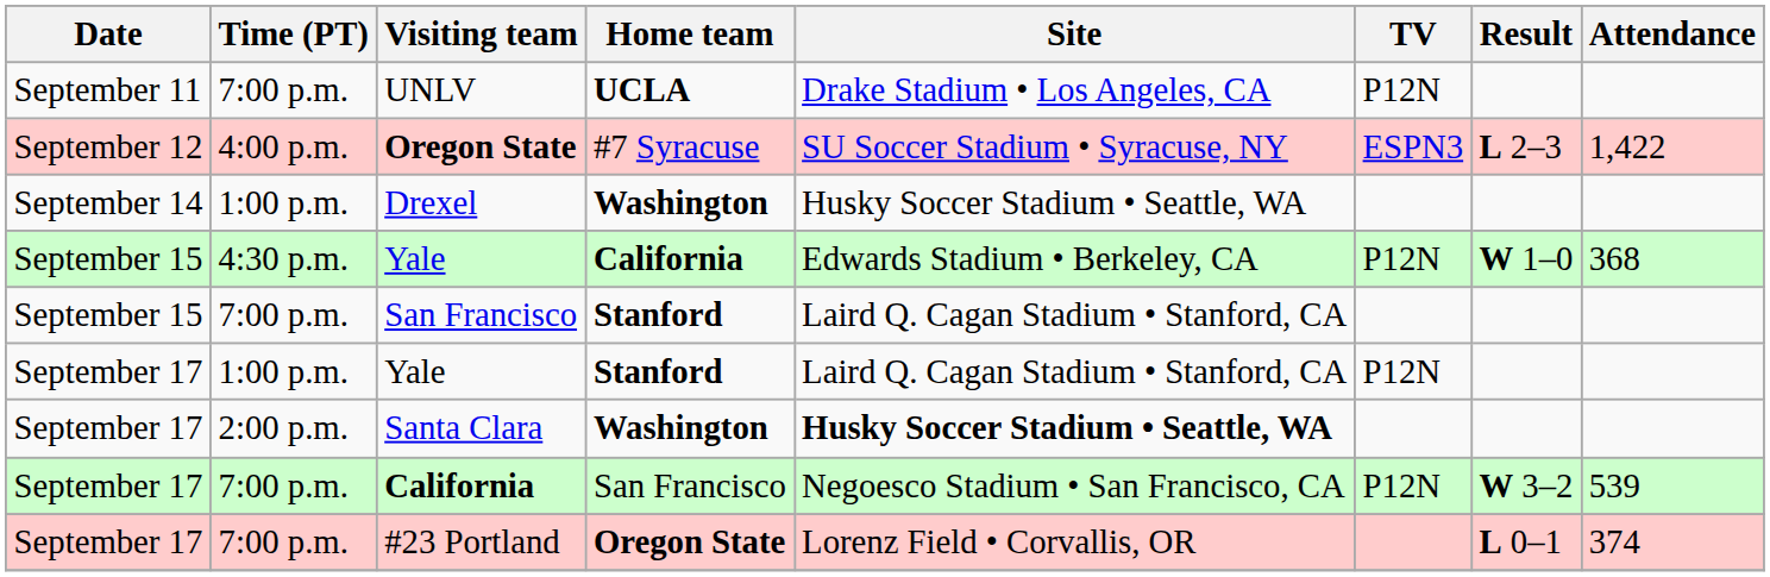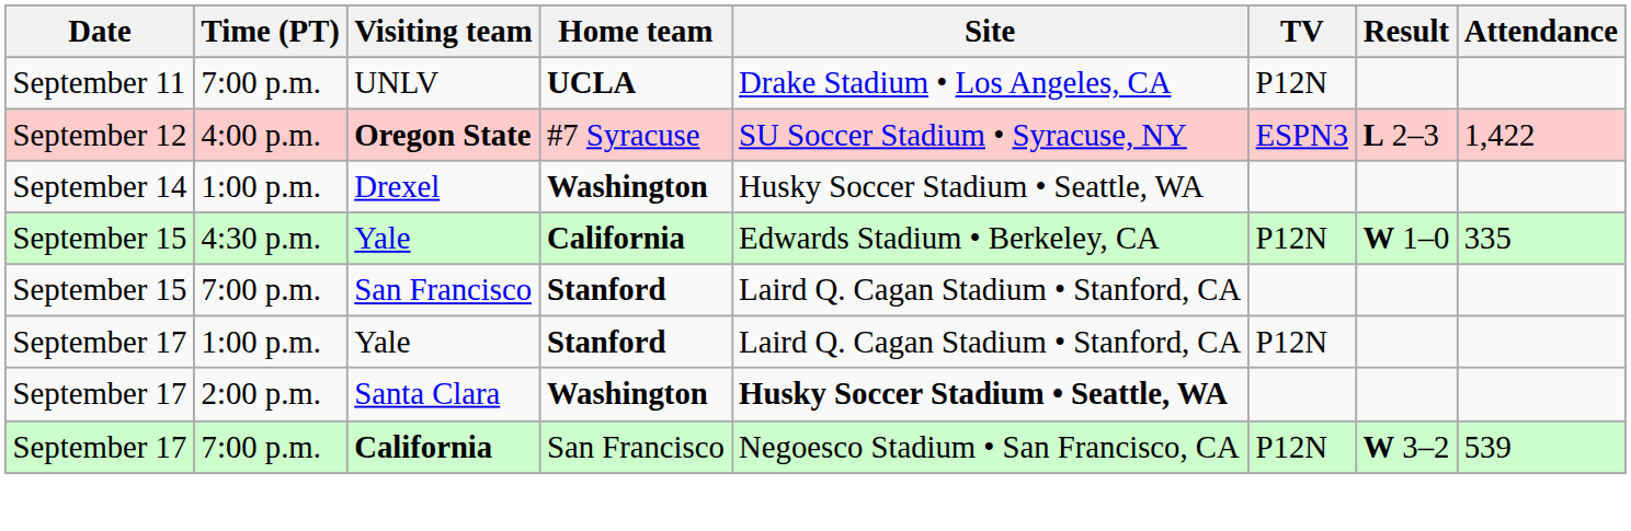Yale / California | Attendance: 368 -> 335
- row: September 17 | 7:00 p.m. | #23 Portland | Oregon State | Lorenz Field • Corvallis, OR | L 0–1 | 374
